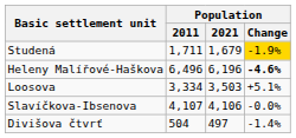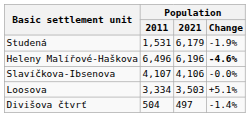Studená | Population / 2011: 1,711 -> 1,531
Studená | Population / 2021: 1,679 -> 6,179
Studená | Population / Change: gold background -> no background
rows swapped: Slavíčkova-Ibsenova <-> Loosova
